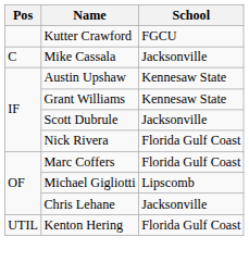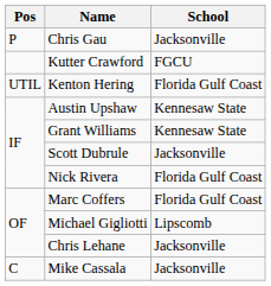+ row: P | Chris Gau | Jacksonville
rows swapped: Mike Cassala <-> Kenton Hering
